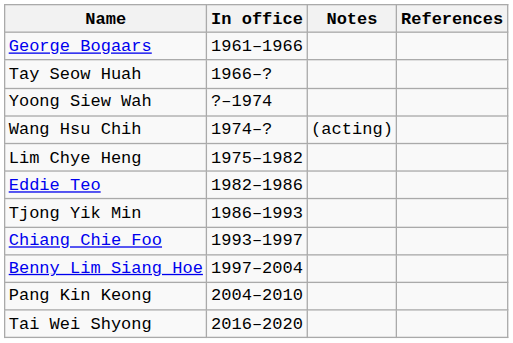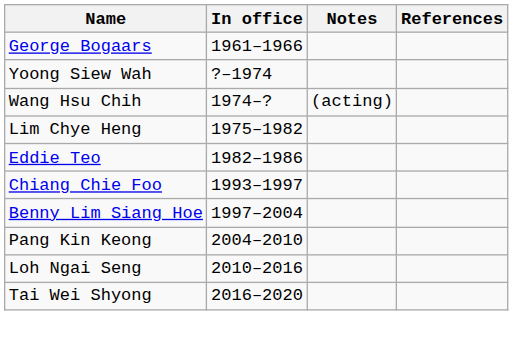- row: Tay Seow Huah | 1966–?
- row: Tjong Yik Min | 1986–1993
+ row: Loh Ngai Seng | 2010–2016
